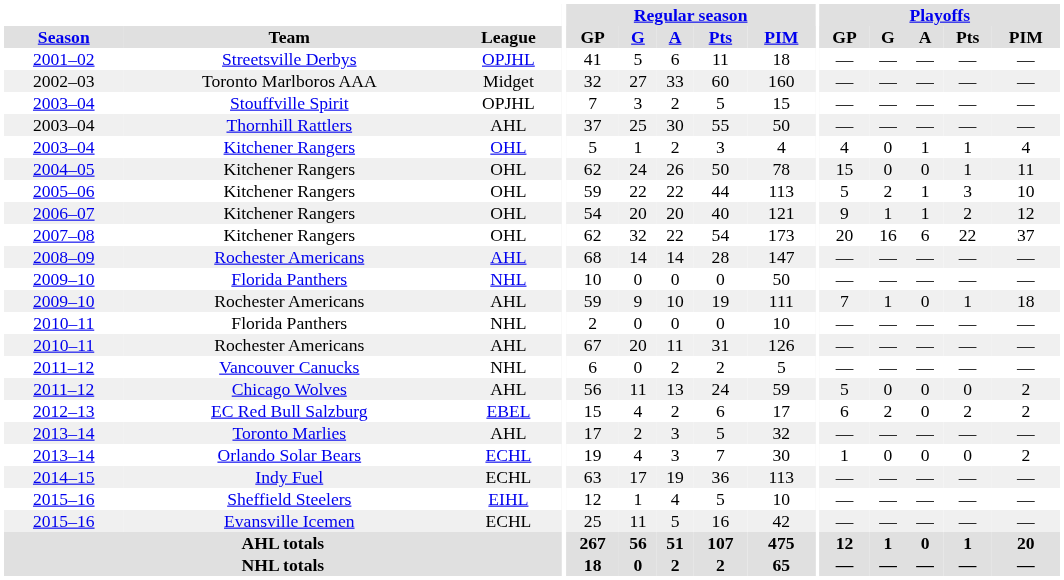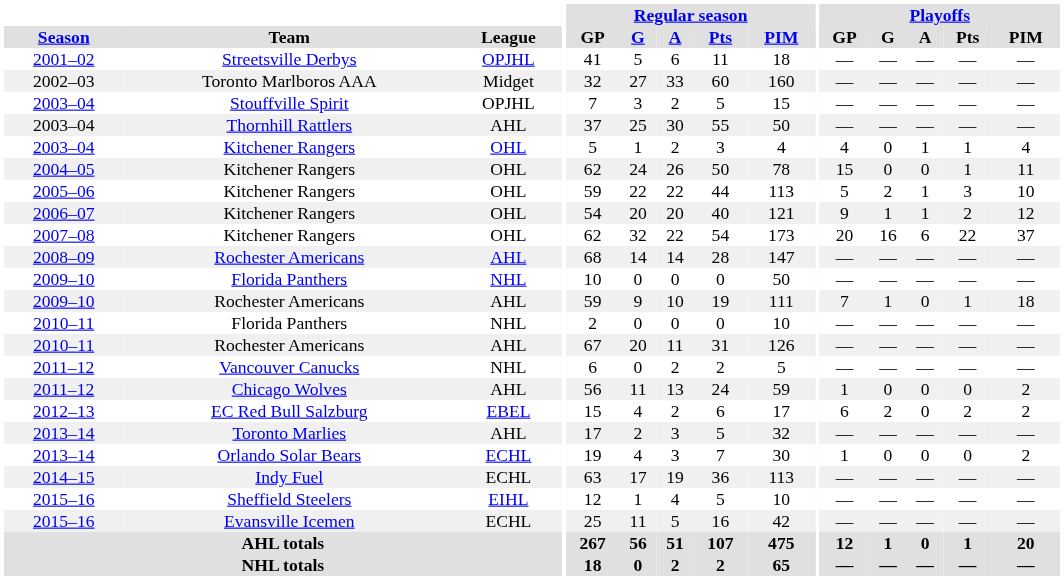2011–12 / Chicago Wolves | Playoffs / GP: 5 -> 1
